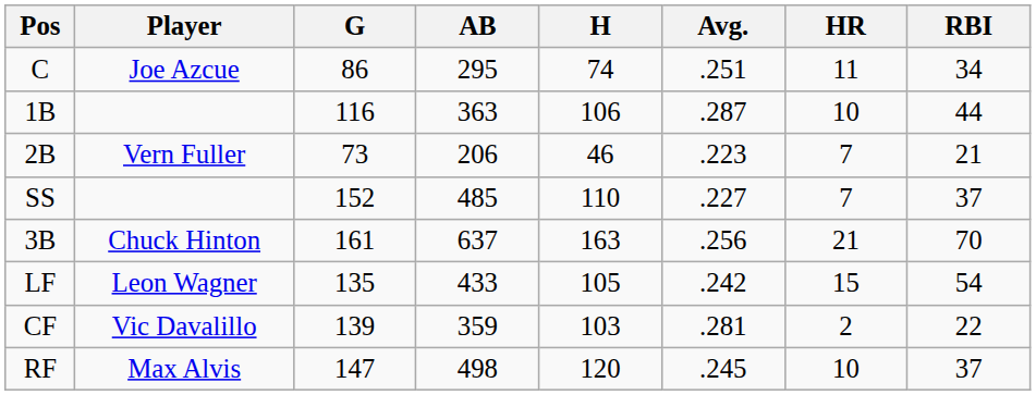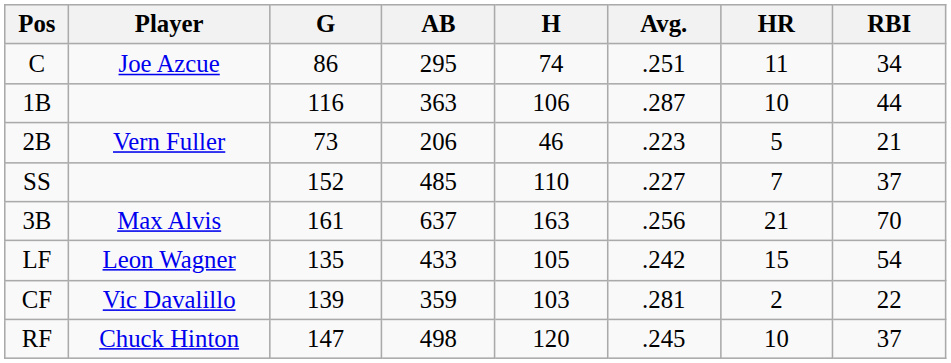2B | HR: 7 -> 5
3B | Player: Chuck Hinton -> Max Alvis
RF | Player: Max Alvis -> Chuck Hinton
